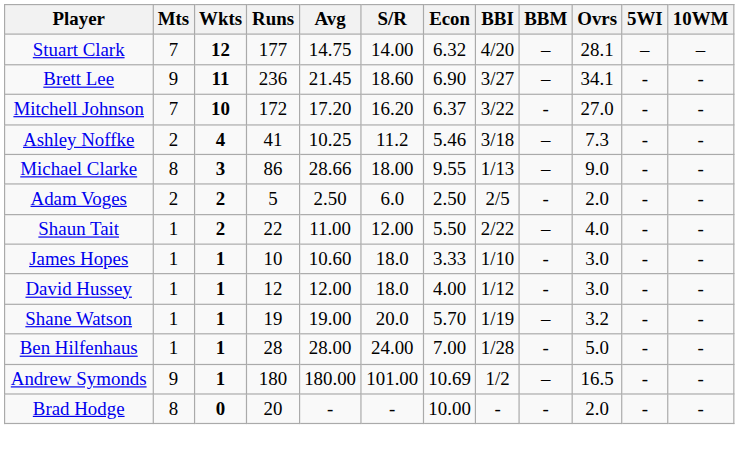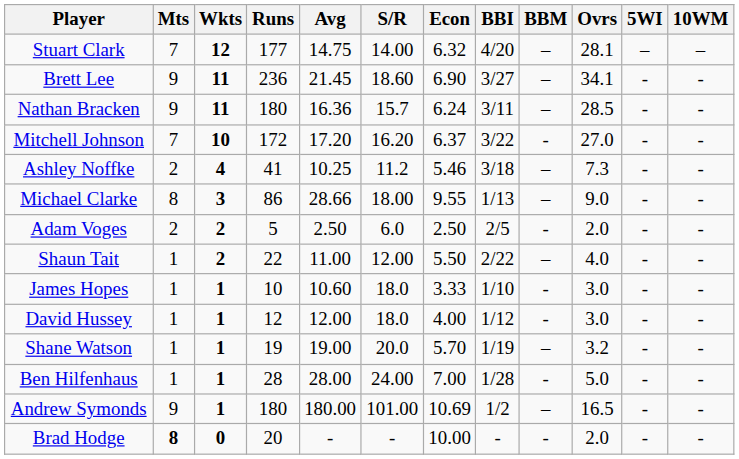+ row: Nathan Bracken | 9 | 11 | 180 | 16.36 | 15.7 | 6.24 | 3/11 | – | 28.5 | - | -
Brad Hodge | Mts: normal -> bold
